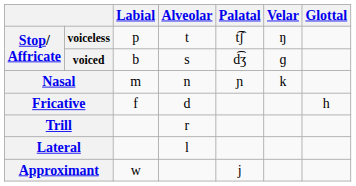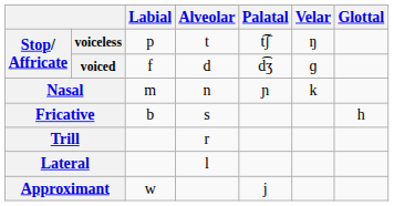voiced | Labial: b -> f
voiced | Alveolar: s -> d
Fricative | Labial: f -> b
Fricative | Alveolar: d -> s
